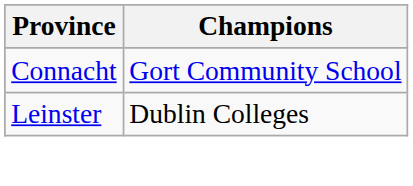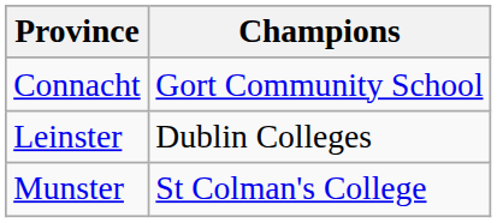+ row: Munster | St Colman's College
